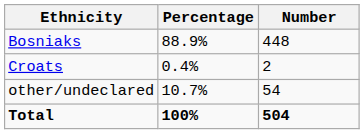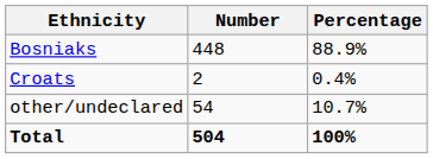columns swapped: Number <-> Percentage
